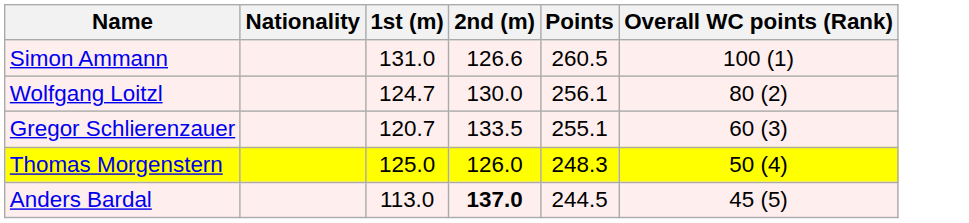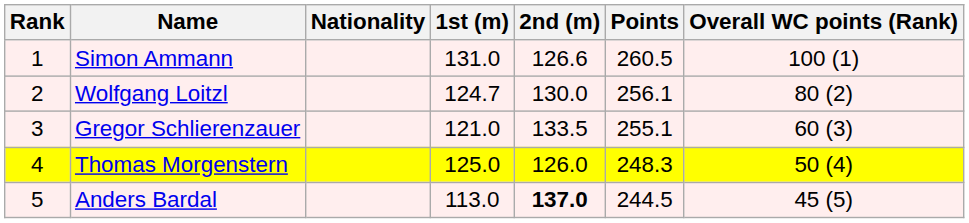+ column: Rank | 1 | 2 | 3 | 4 | 5
Gregor Schlierenzauer | 1st (m): 120.7 -> 121.0
